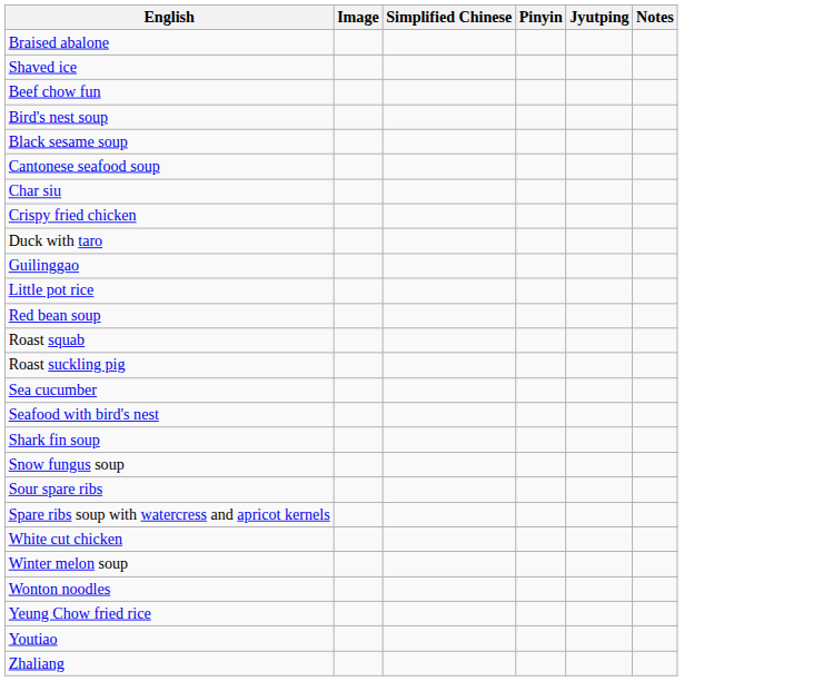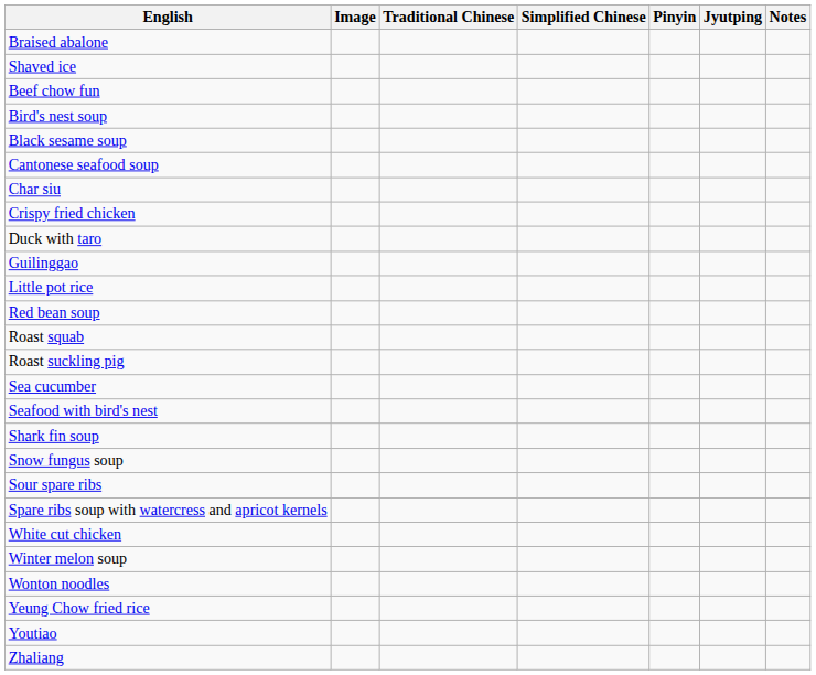+ column: Traditional Chinese
